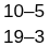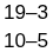rows swapped: 19–3 <-> 10–5
